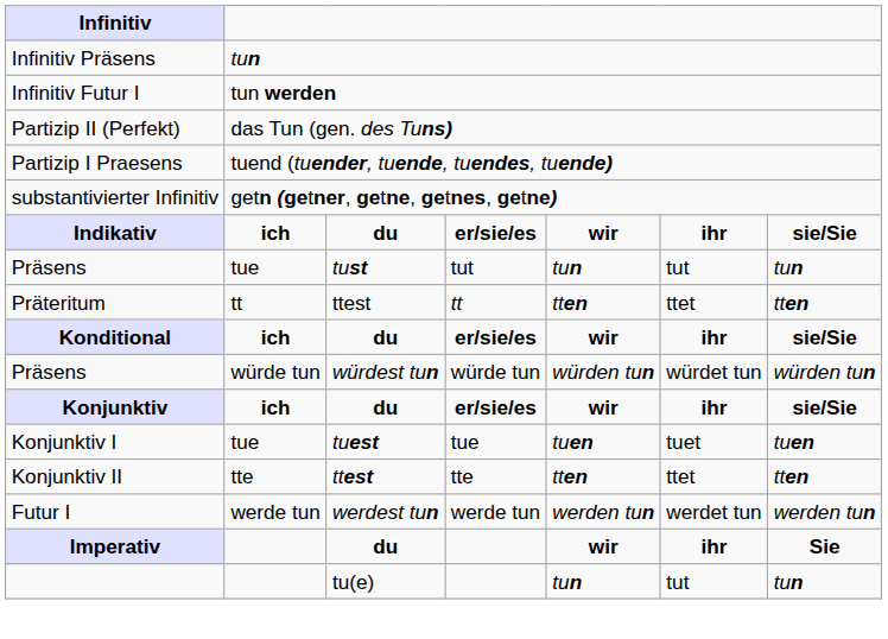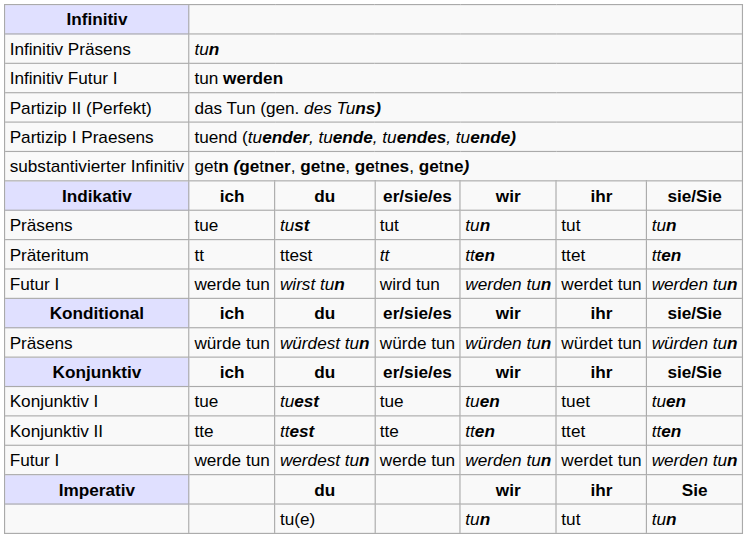+ row: Futur I | werde tun | wirst tun | wird tun | werden tun | werdet tun | werden tun
